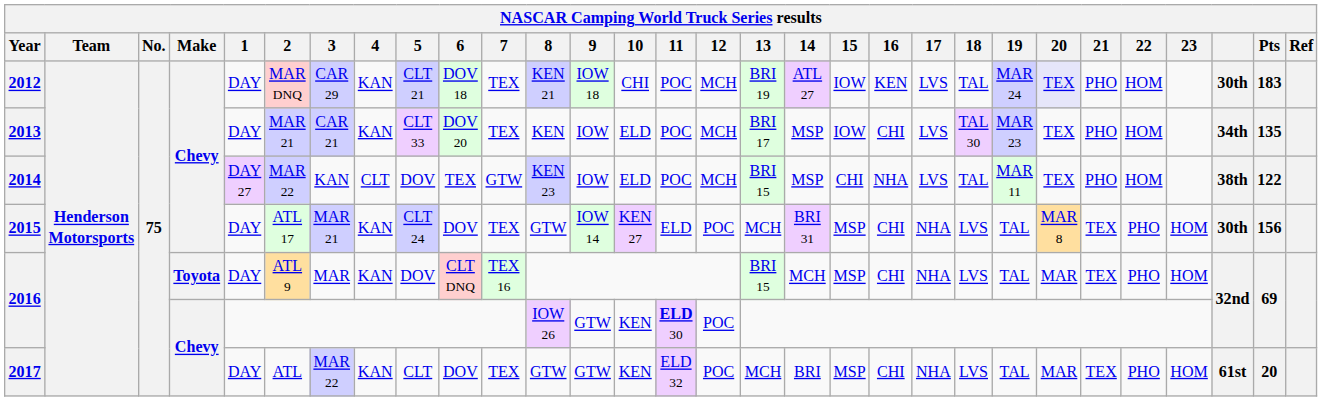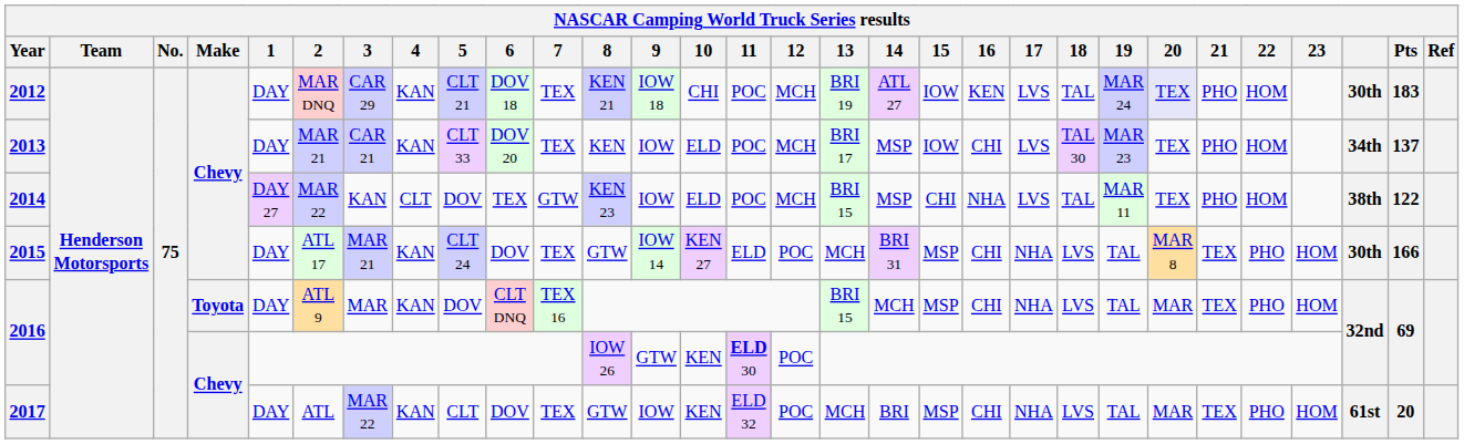2013 | Pts: 135 -> 137
2015 | Pts: 156 -> 166
2017 | 9: GTW -> IOW
